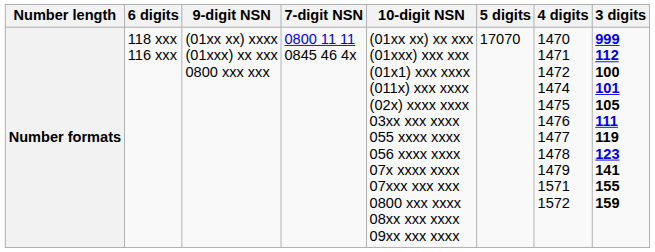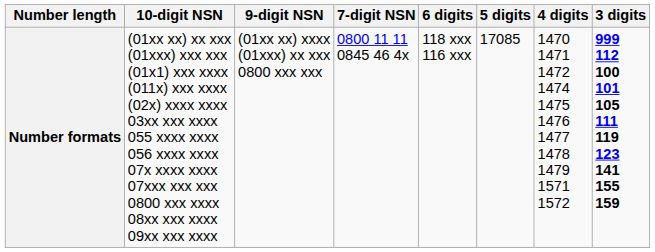columns swapped: 10-digit NSN <-> 6 digits
Number formats | 5 digits: 17070 -> 17085
